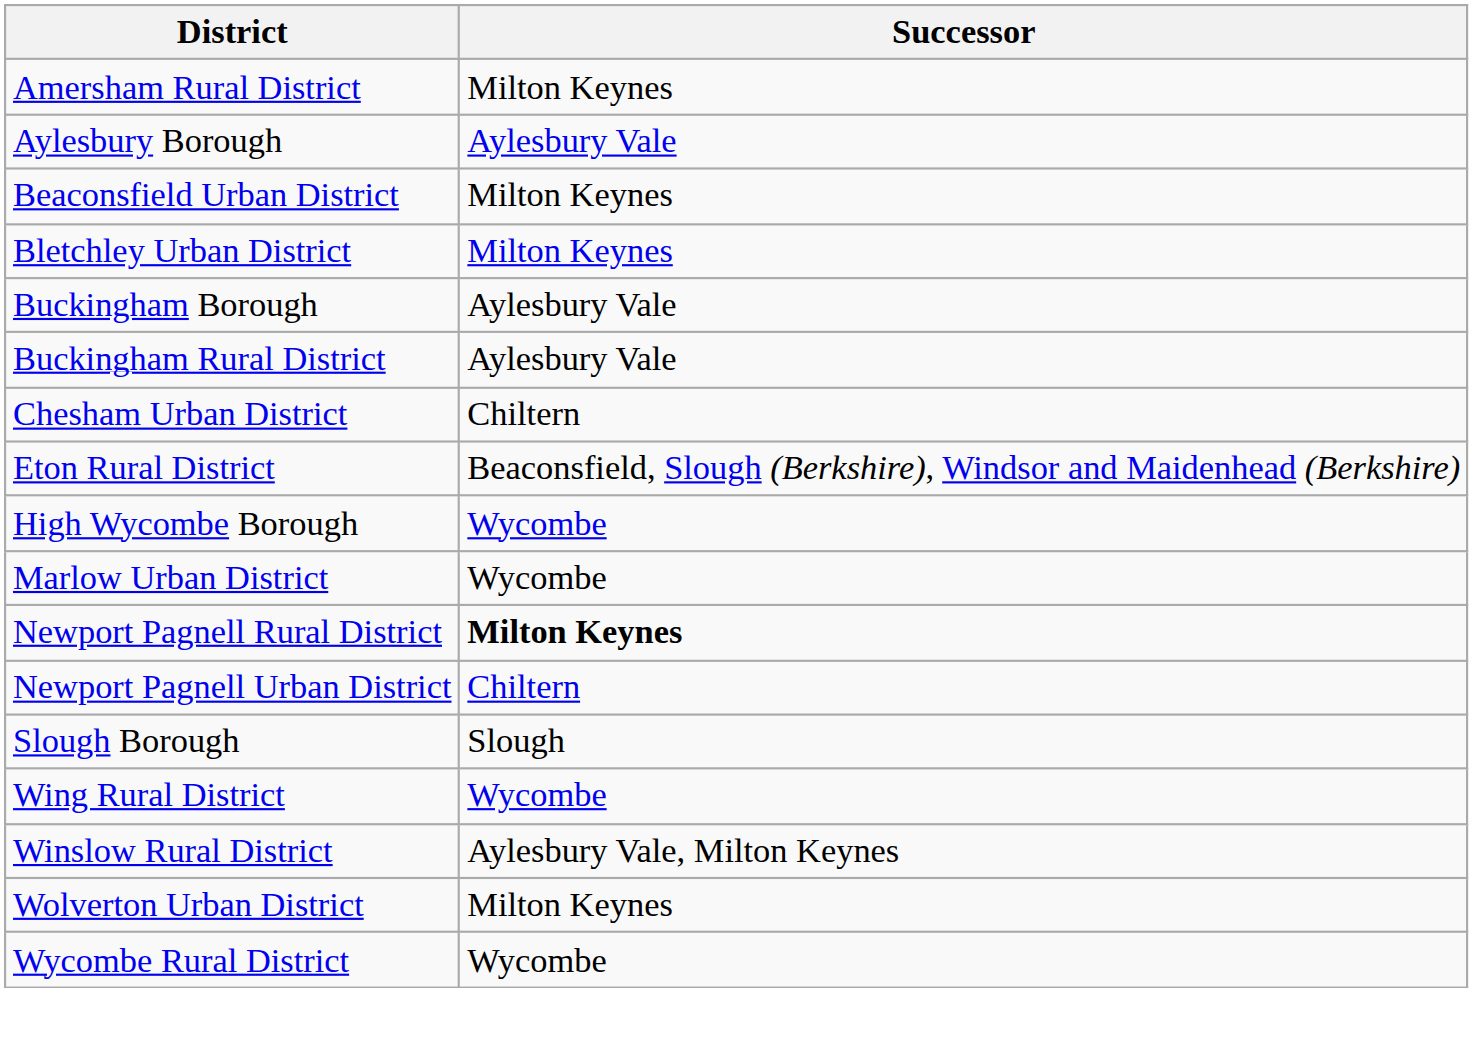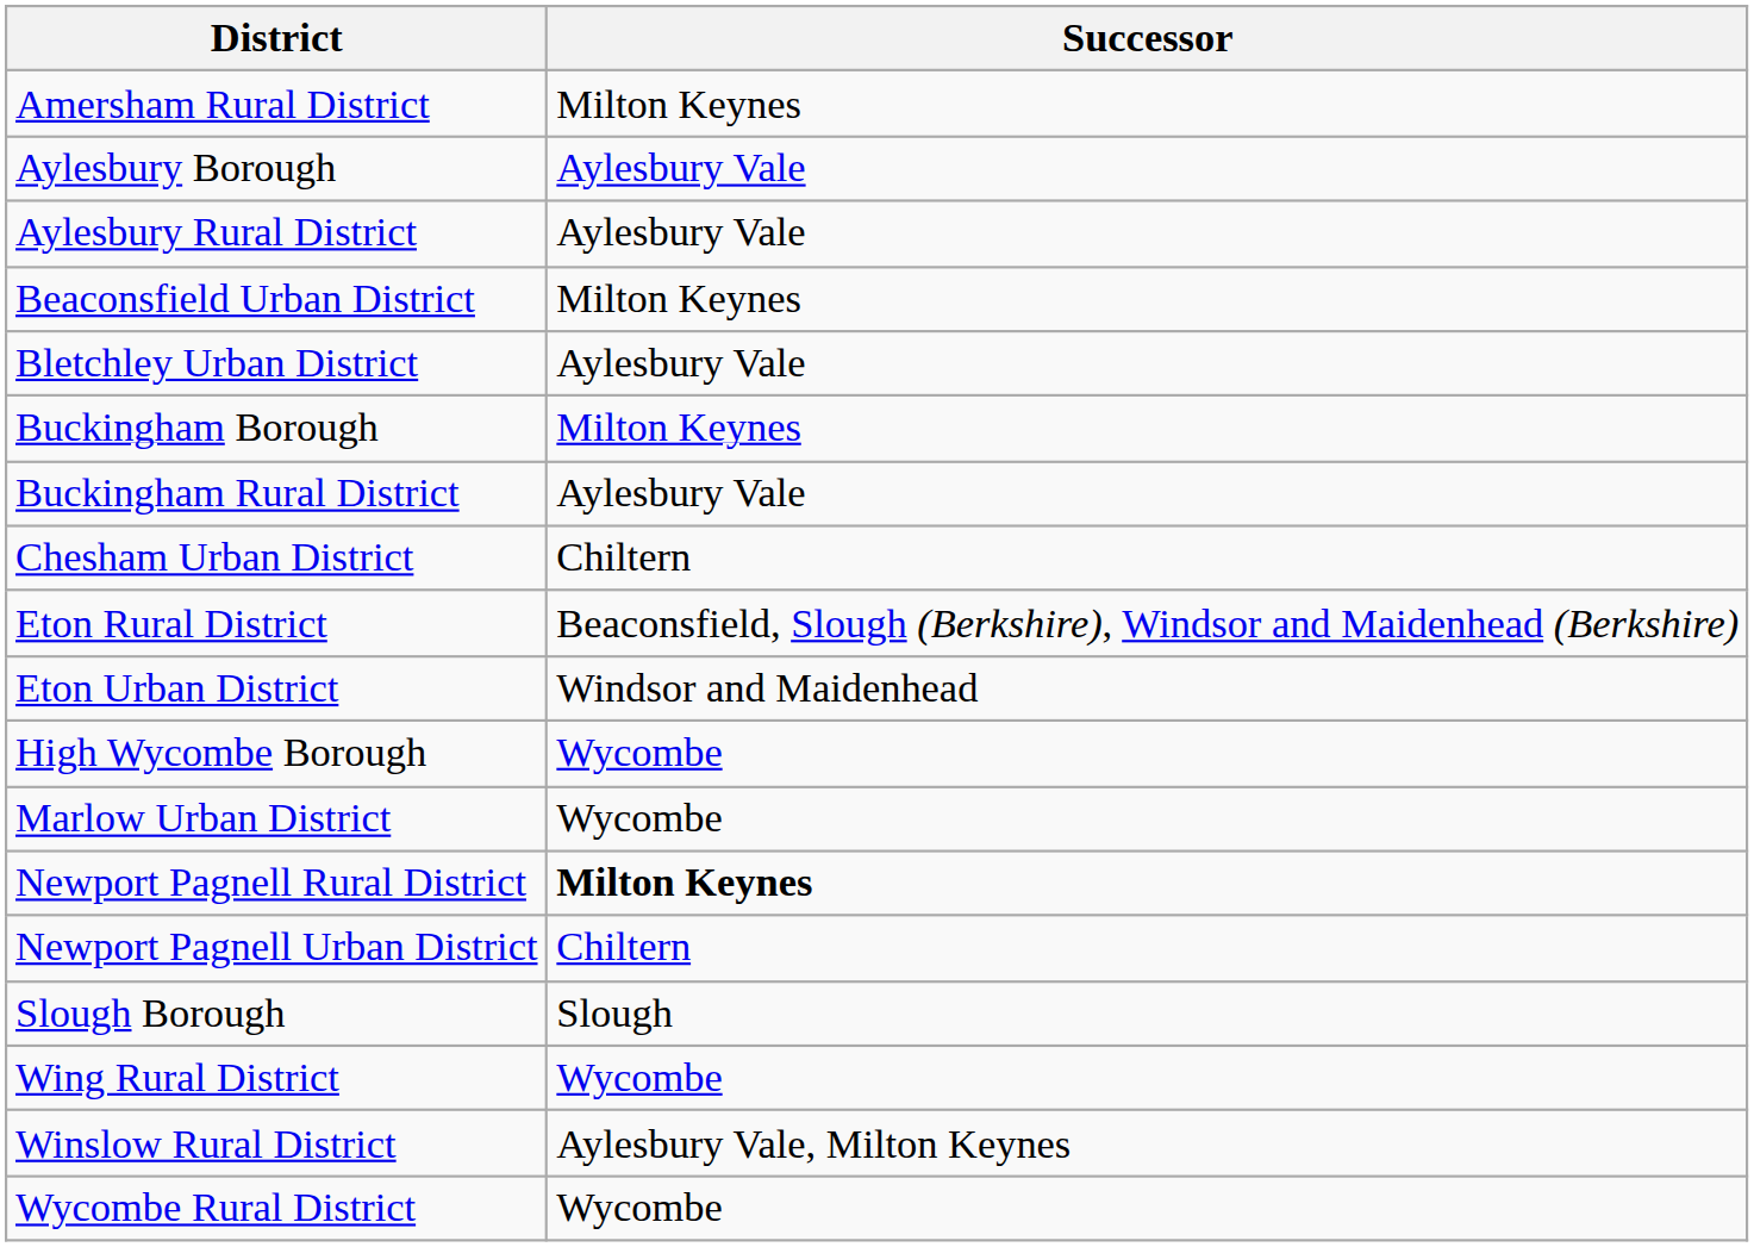+ row: Aylesbury Rural District | Aylesbury Vale
Bletchley Urban District | Successor: Milton Keynes -> Aylesbury Vale
Buckingham Borough | Successor: Aylesbury Vale -> Milton Keynes
+ row: Eton Urban District | Windsor and Maidenhead
- row: Wolverton Urban District | Milton Keynes
